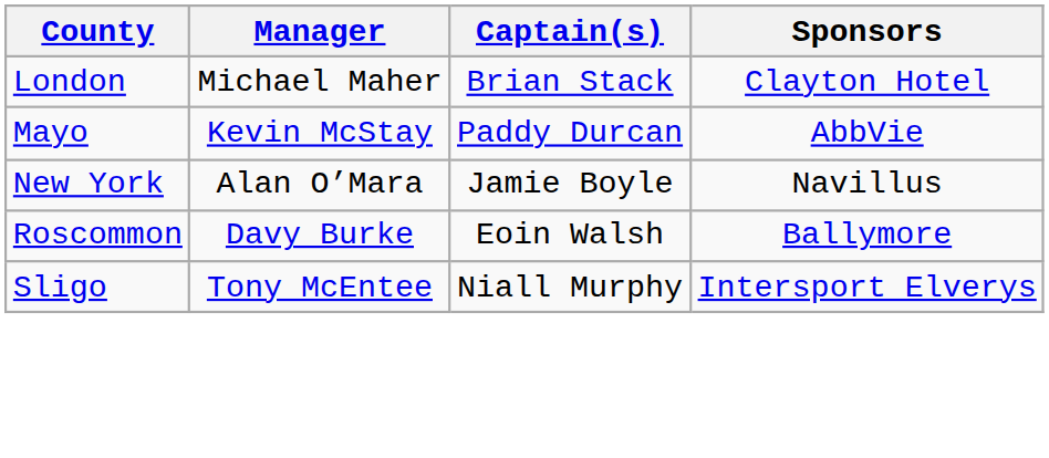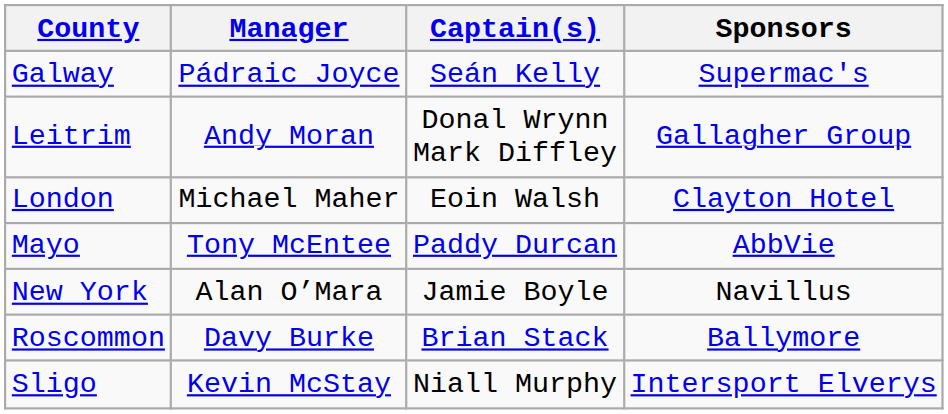+ row: Galway | Pádraic Joyce | Seán Kelly | Supermac's
+ row: Leitrim | Andy Moran | Donal Wrynn Mark Diffley | Gallagher Group
London | Captain(s): Brian Stack -> Eoin Walsh
Mayo | Manager: Kevin McStay -> Tony McEntee
Roscommon | Captain(s): Eoin Walsh -> Brian Stack
Sligo | Manager: Tony McEntee -> Kevin McStay
